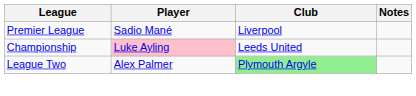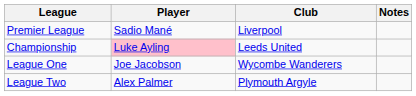+ row: League One | Joe Jacobson | Wycombe Wanderers
League Two | Club: lightgreen background -> no background
